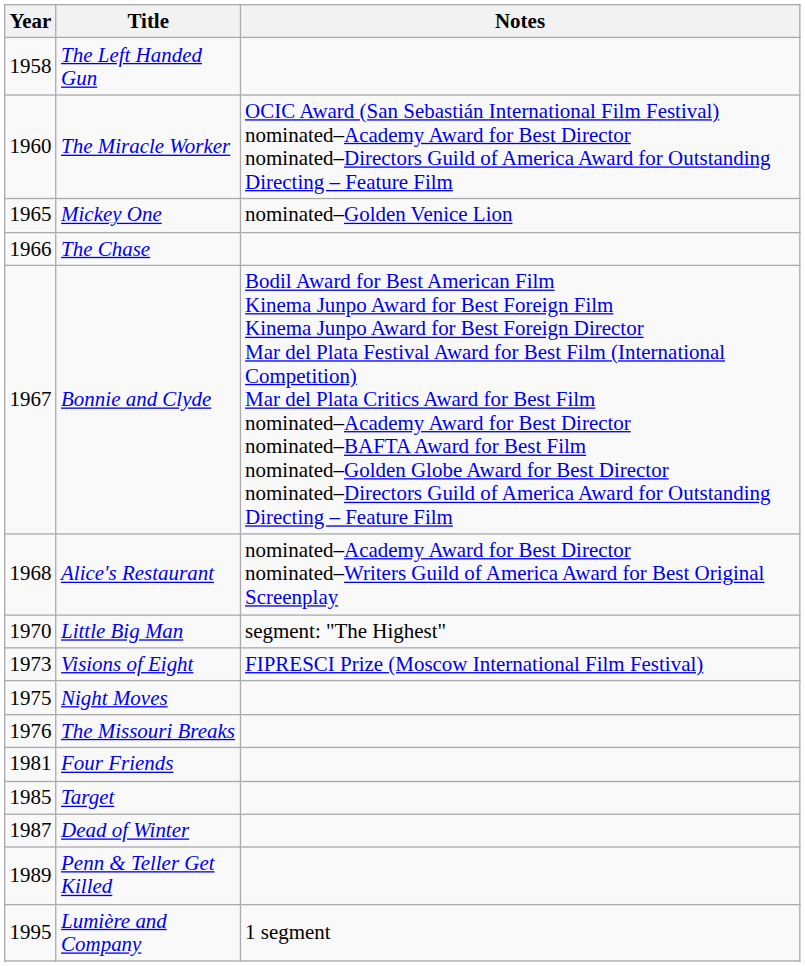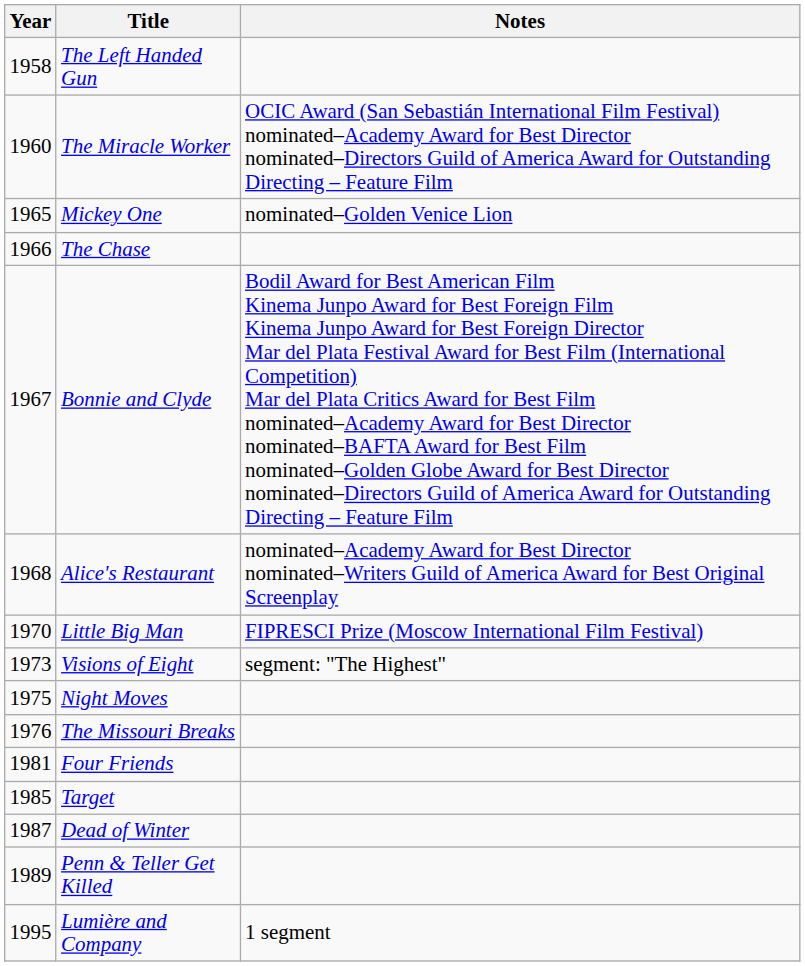Little Big Man | Notes: segment: "The Highest" -> FIPRESCI Prize (Moscow International Film Festival)
Visions of Eight | Notes: FIPRESCI Prize (Moscow International Film Festival) -> segment: "The Highest"
